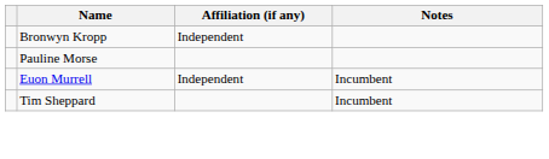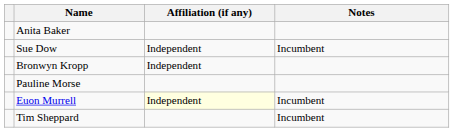+ row: Anita Baker
+ row: Sue Dow | Independent | Incumbent
Euon Murrell | Affiliation (if any): no background -> lightyellow background
